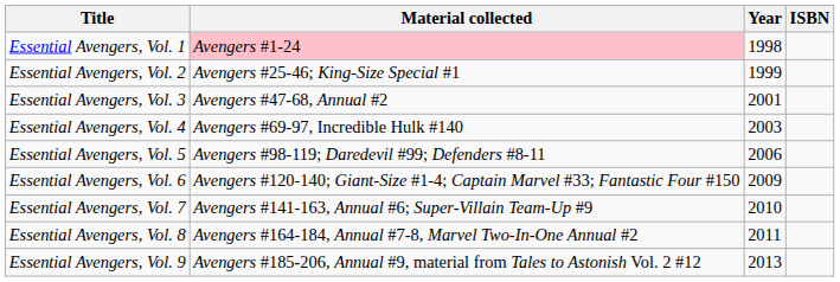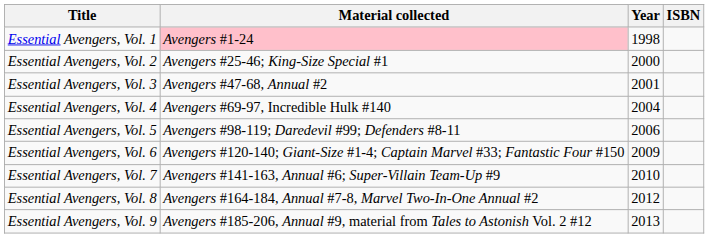Essential Avengers, Vol. 2 | Year: 1999 -> 2000
Essential Avengers, Vol. 4 | Year: 2003 -> 2004
Essential Avengers, Vol. 8 | Year: 2011 -> 2012
